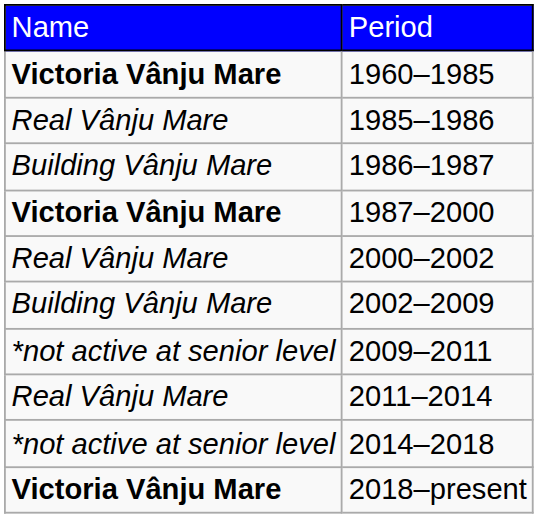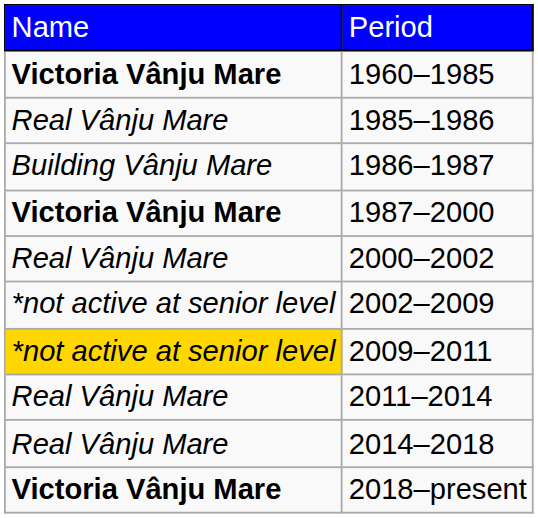2002–2009 | column 1: Building Vânju Mare -> *not active at senior level
2009–2011 | column 1: no background -> gold background
2014–2018 | column 1: *not active at senior level -> Real Vânju Mare
